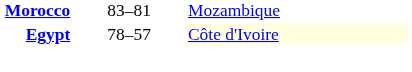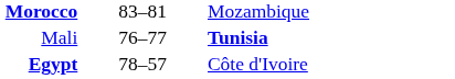+ row: Mali | 76–77 | Tunisia
Egypt | column 3: lightyellow background -> no background
